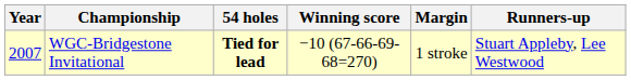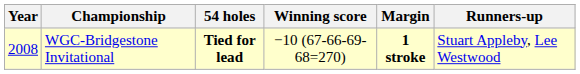WGC-Bridgestone Invitational | Year: 2007 -> 2008
WGC-Bridgestone Invitational | Margin: normal -> bold
